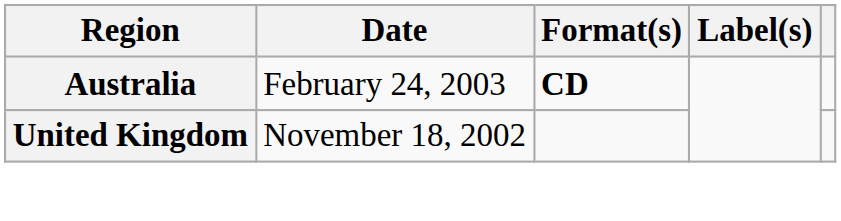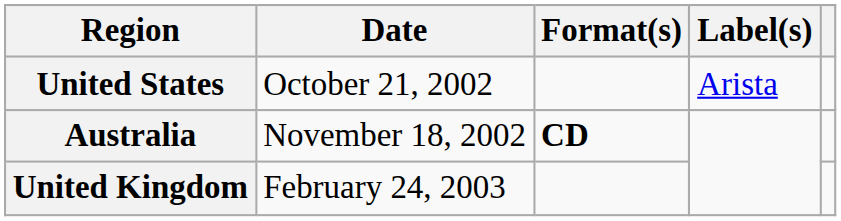+ row: United States | October 21, 2002 | Arista
Australia | Date: February 24, 2003 -> November 18, 2002
United Kingdom | Date: November 18, 2002 -> February 24, 2003
